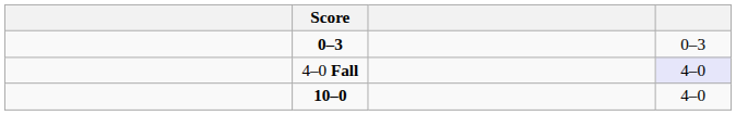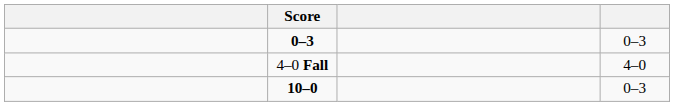4–0 Fall | column 4: lavender background -> no background
10–0 | column 4: 4–0 -> 0–3
